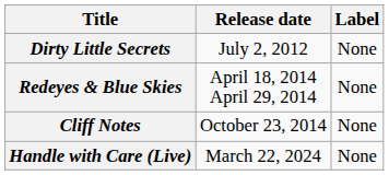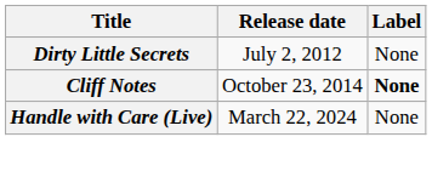- row: Redeyes & Blue Skies | April 18, 2014 April 29, 2014 | None
Cliff Notes | Label: normal -> bold
